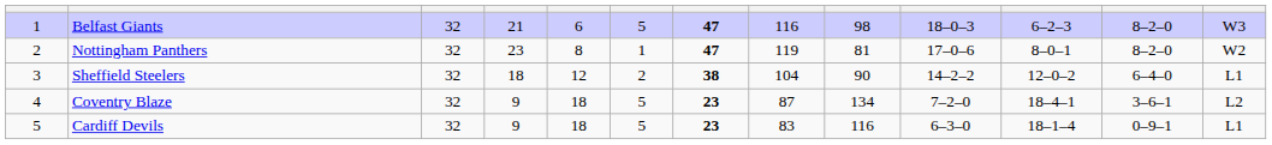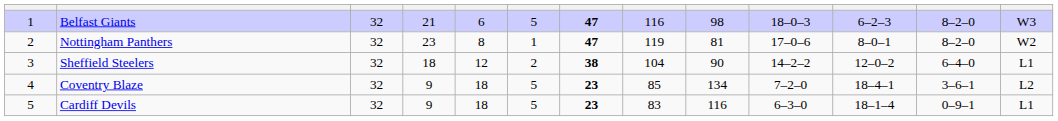Coventry Blaze | column 8: 87 -> 85
